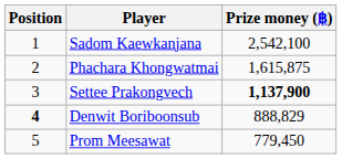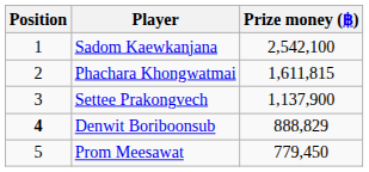Phachara Khongwatmai | Prize money (฿): 1,615,875 -> 1,611,815
Settee Prakongvech | Prize money (฿): bold -> normal
